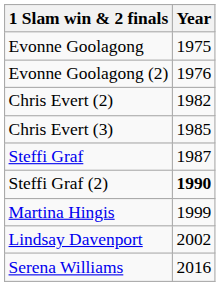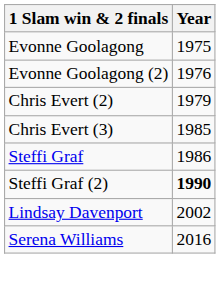Chris Evert (2) | Year: 1982 -> 1979
Steffi Graf | Year: 1987 -> 1986
- row: Martina Hingis | 1999
